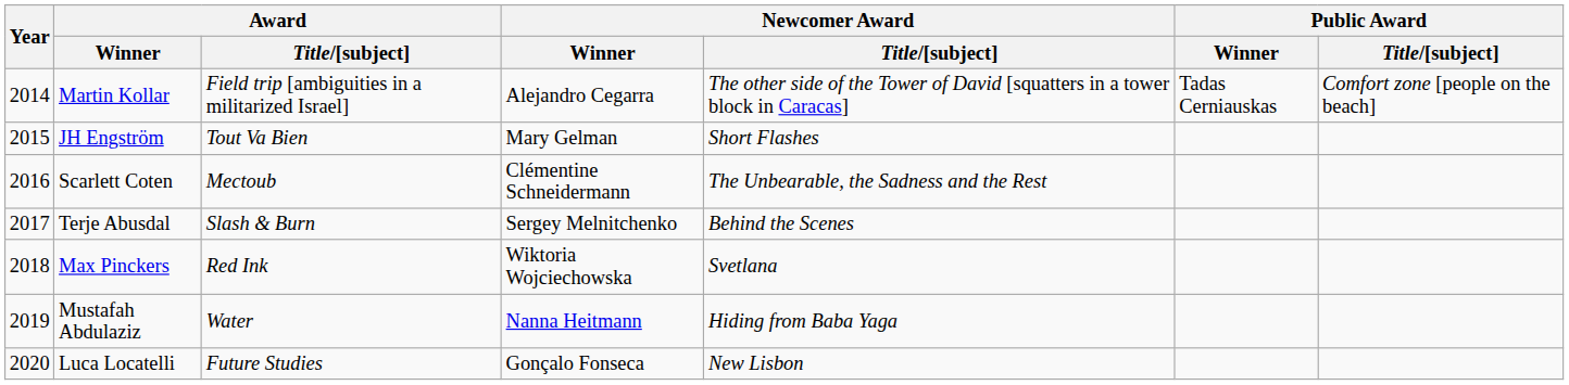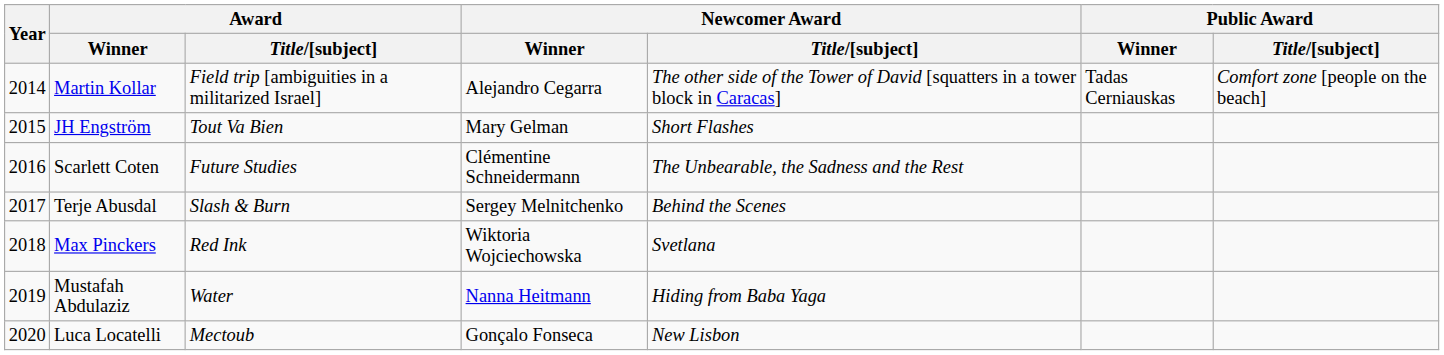Scarlett Coten | Award / Title/[subject]: Mectoub -> Future Studies
Luca Locatelli | Award / Title/[subject]: Future Studies -> Mectoub
